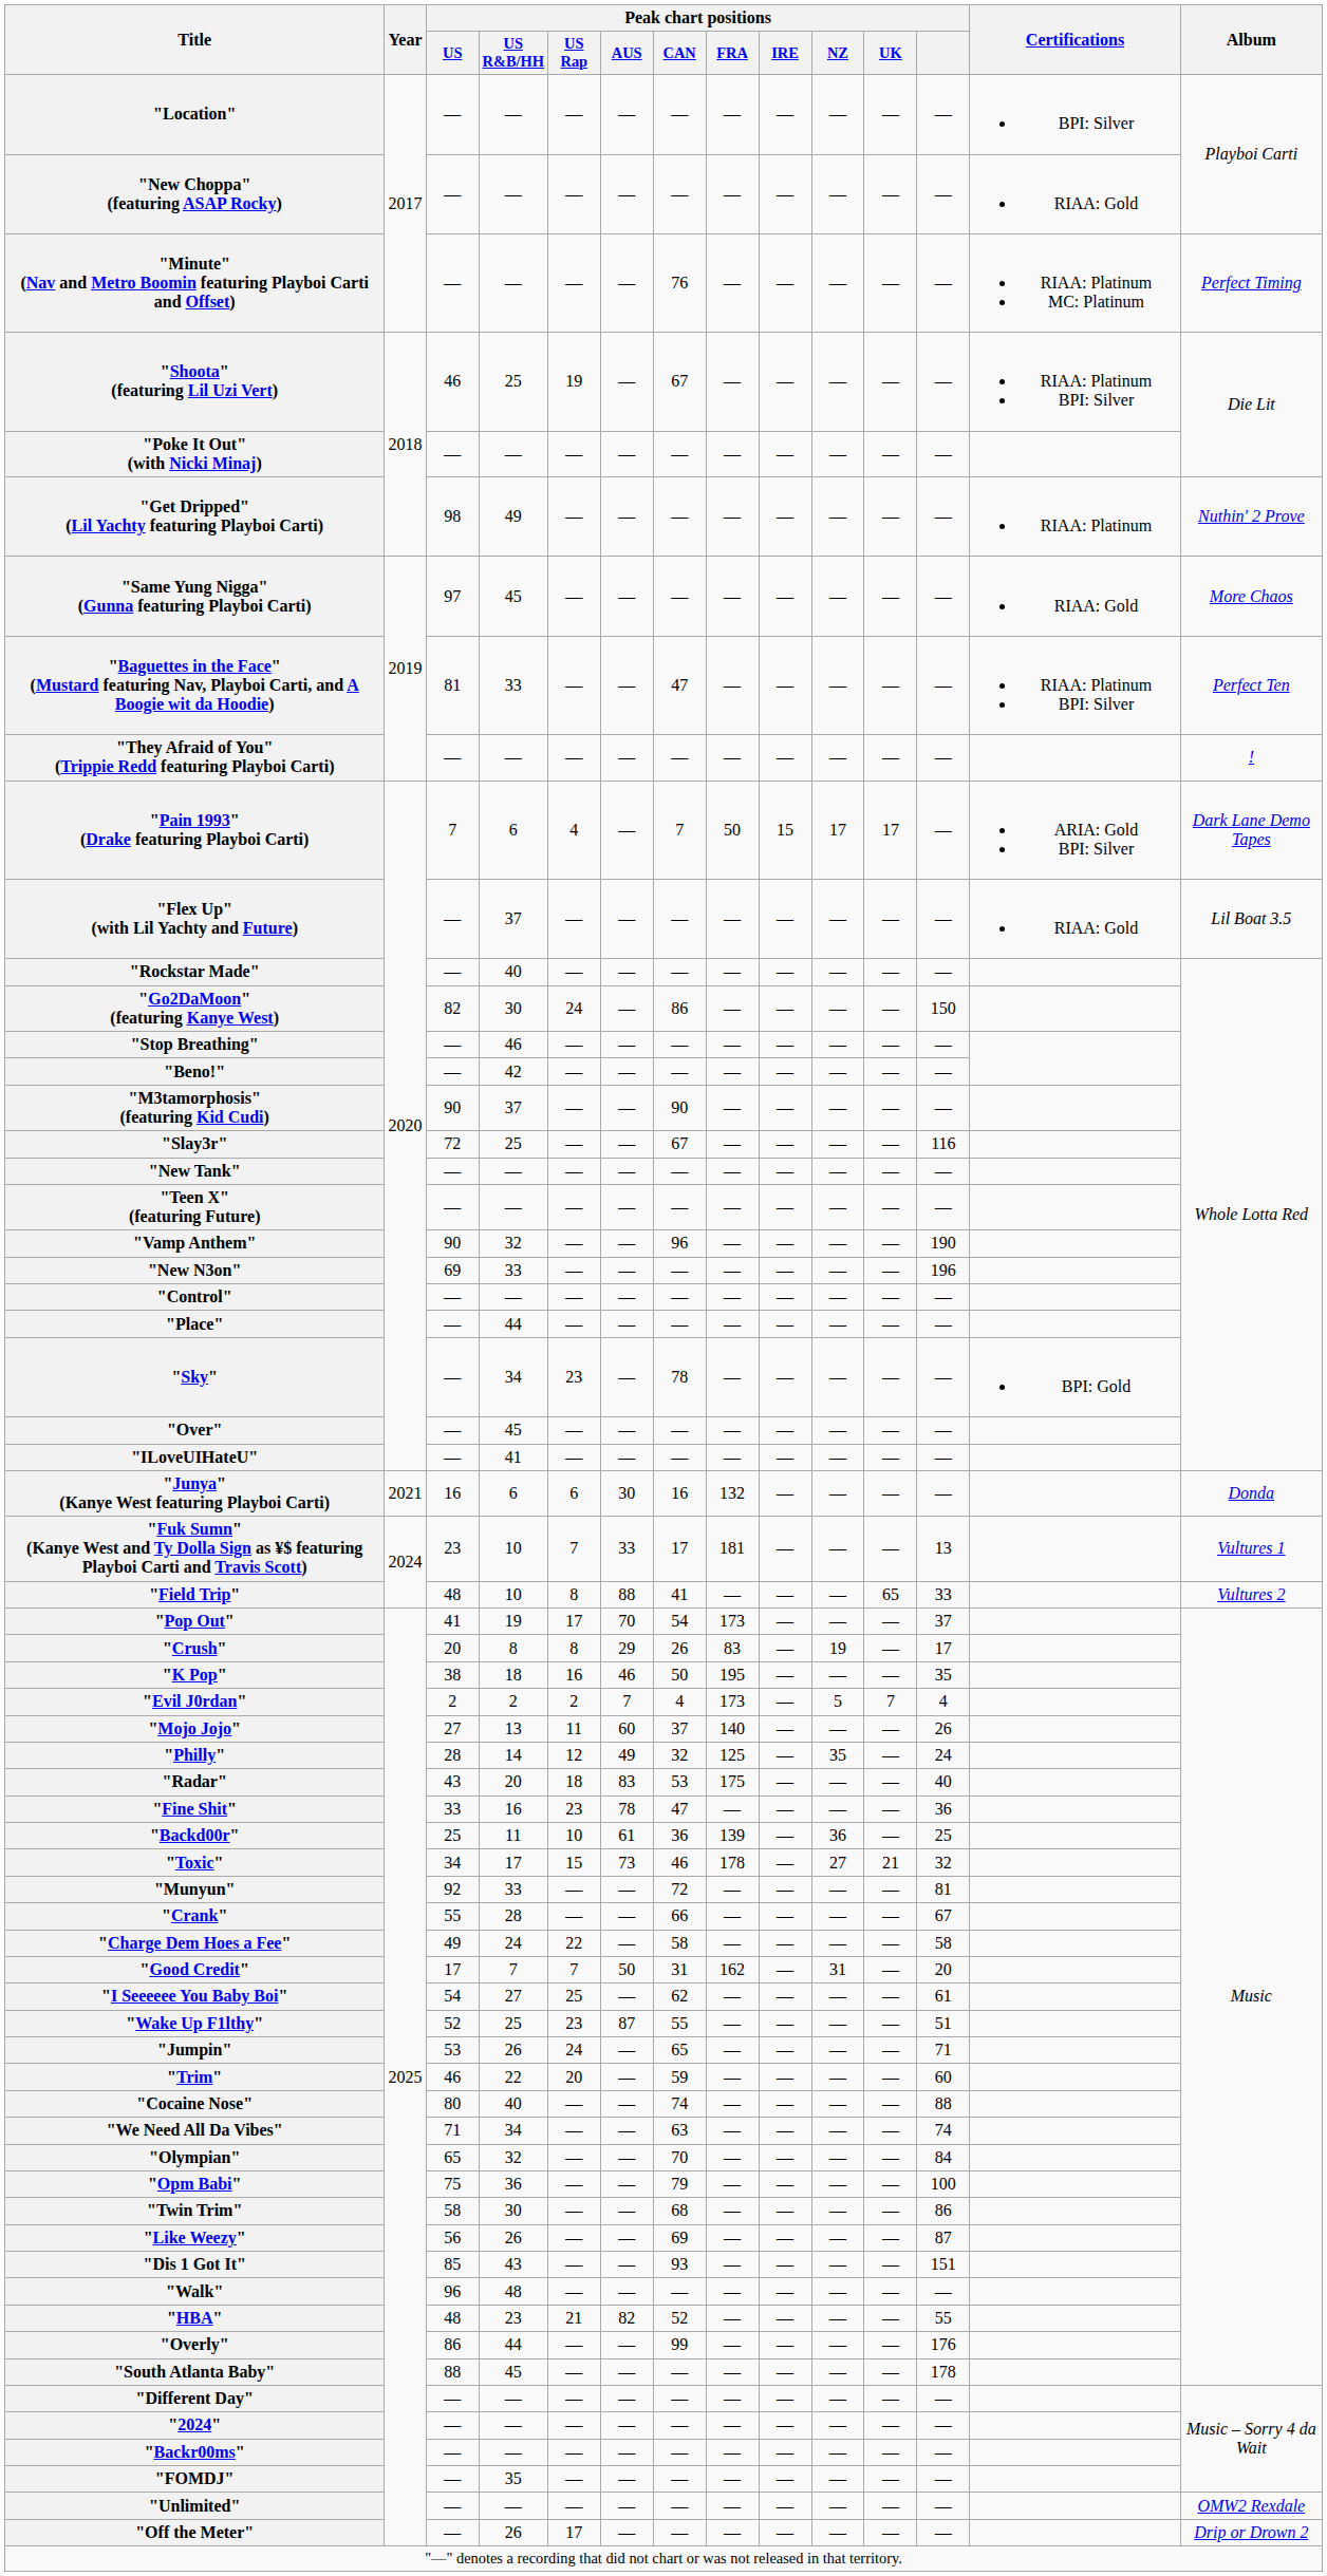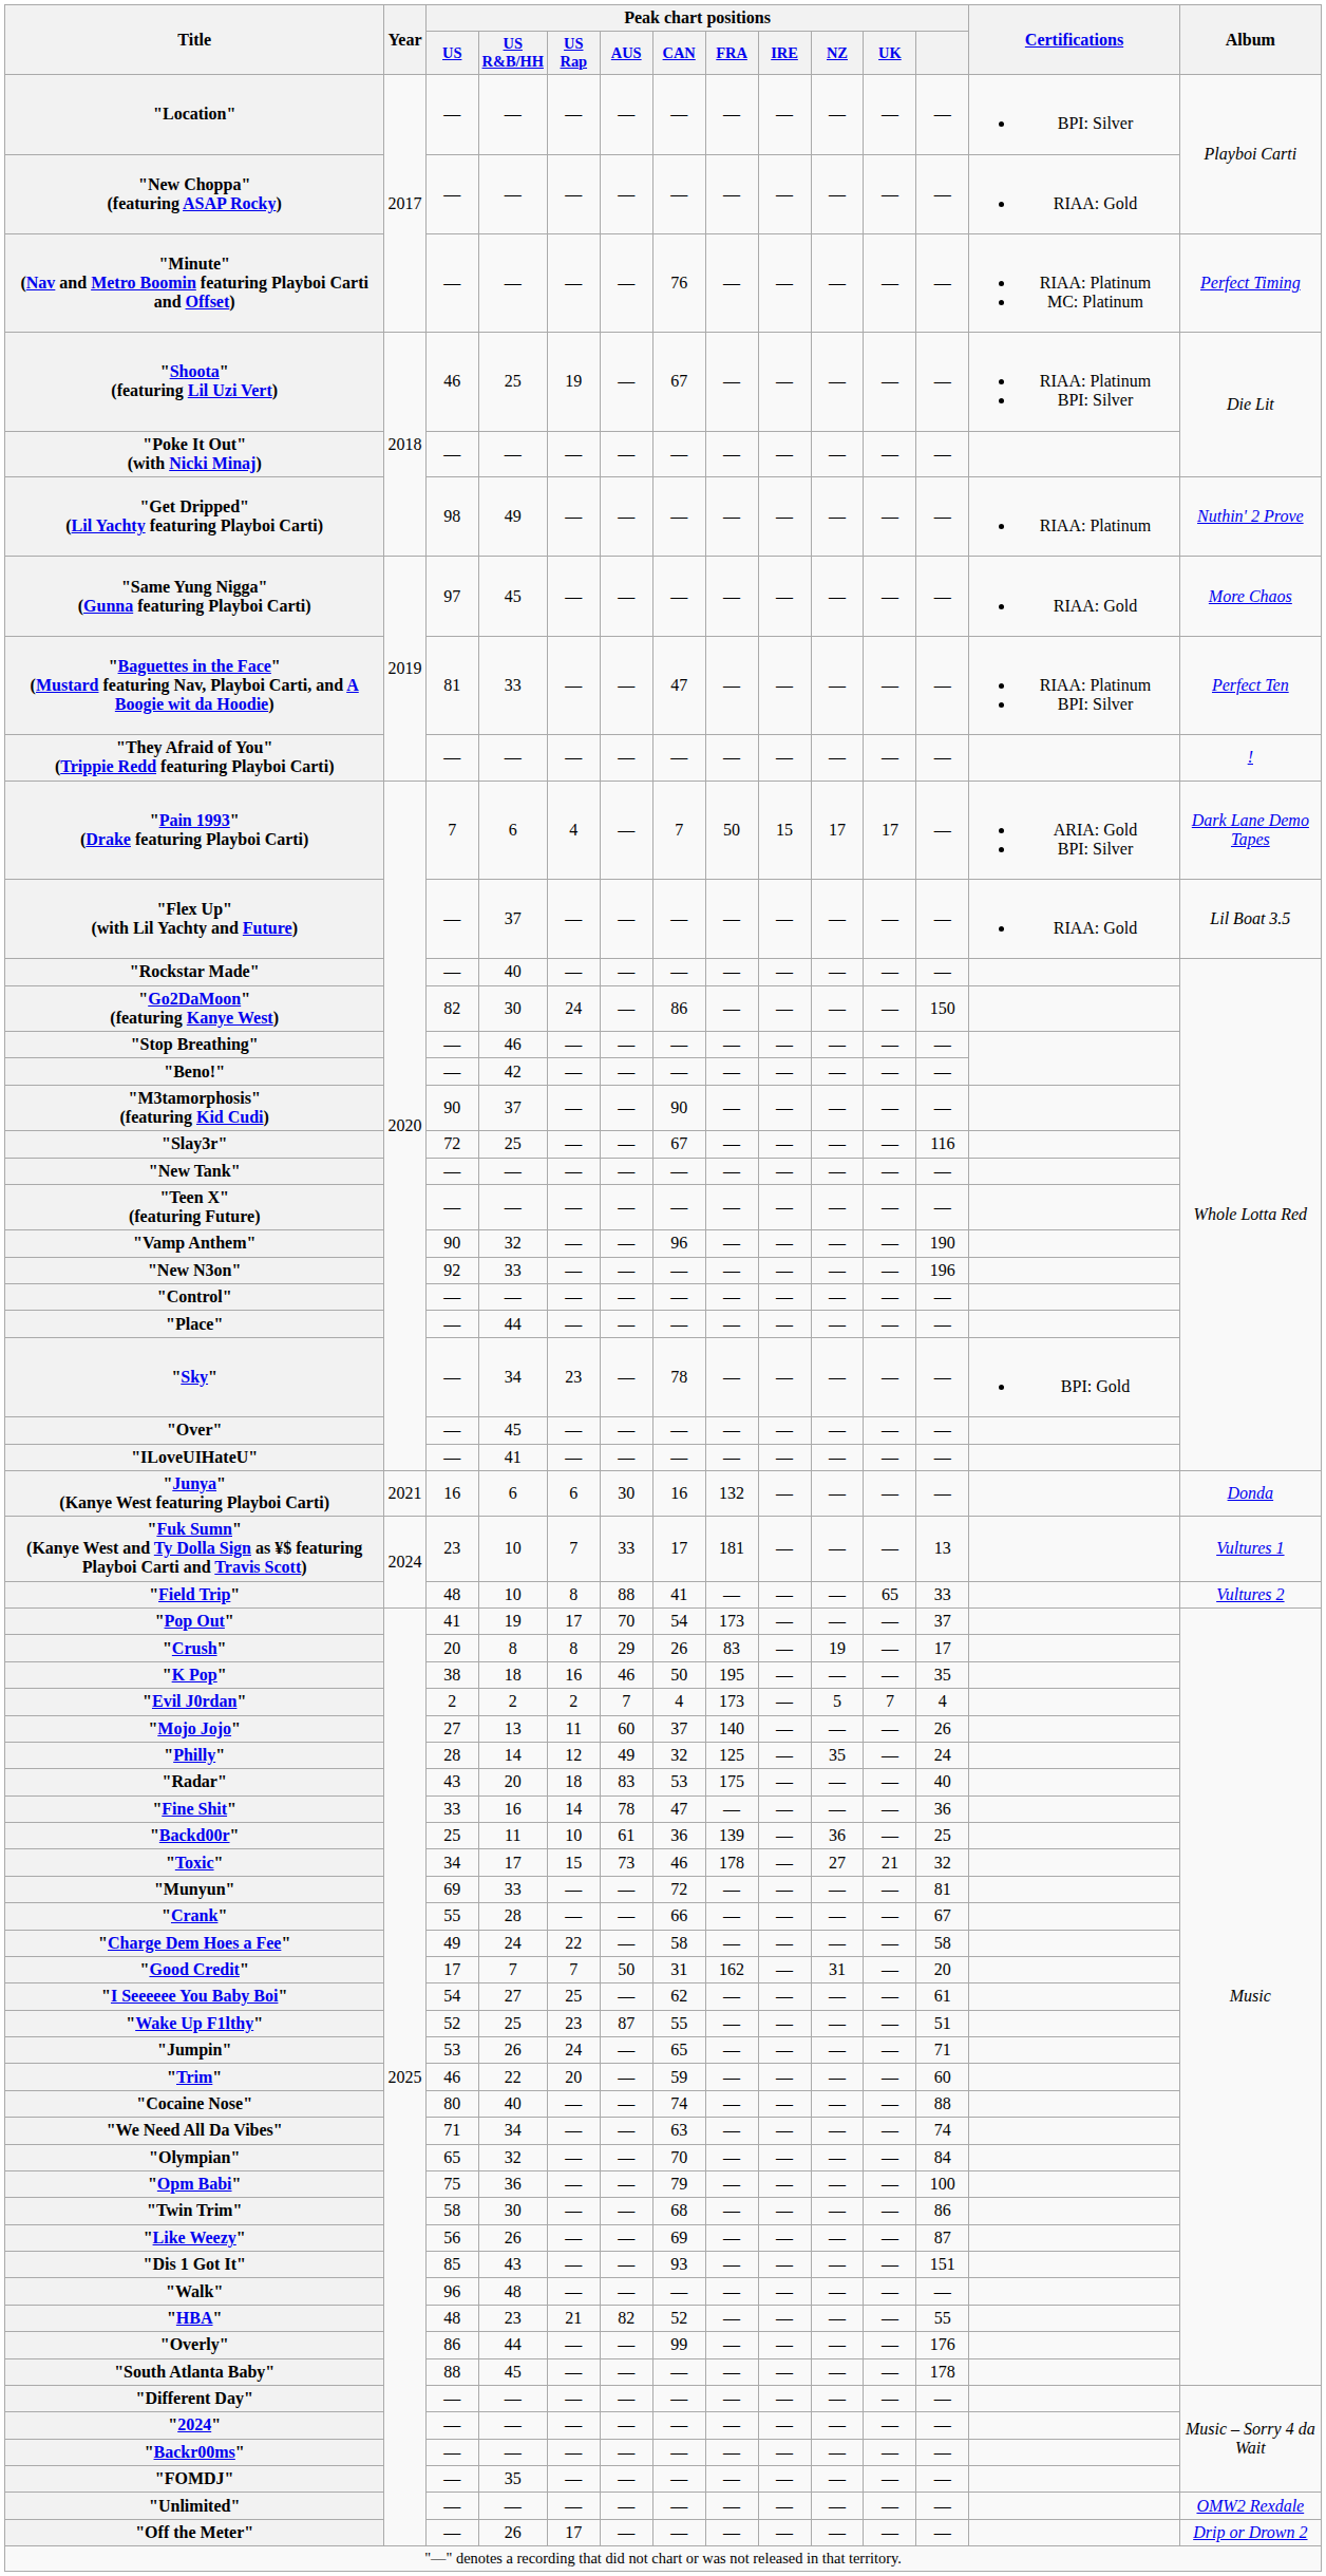"New N3on" | Peak chart positions / US: 69 -> 92
"Fine Shit" | Peak chart positions / US Rap: 23 -> 14
"Munyun" | Peak chart positions / US: 92 -> 69
